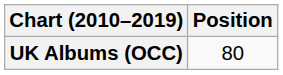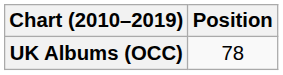UK Albums (OCC) | Position: 80 -> 78
